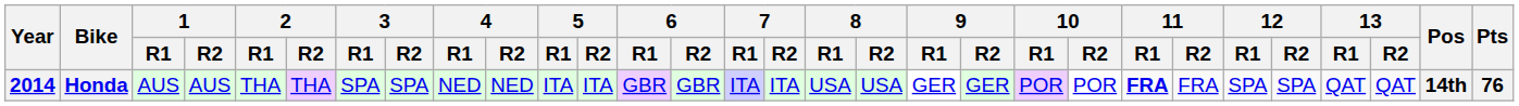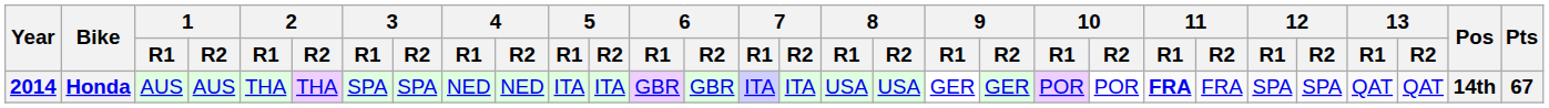Honda | Pts: 76 -> 67
